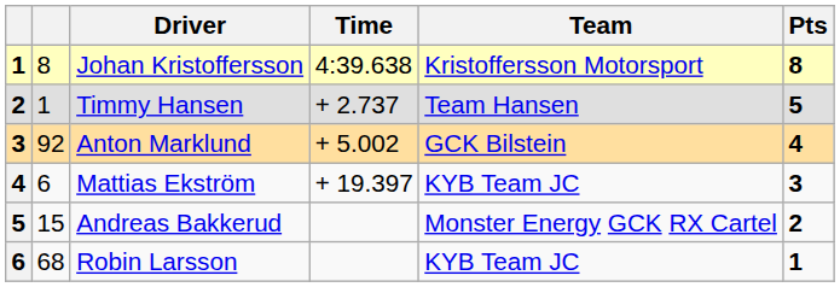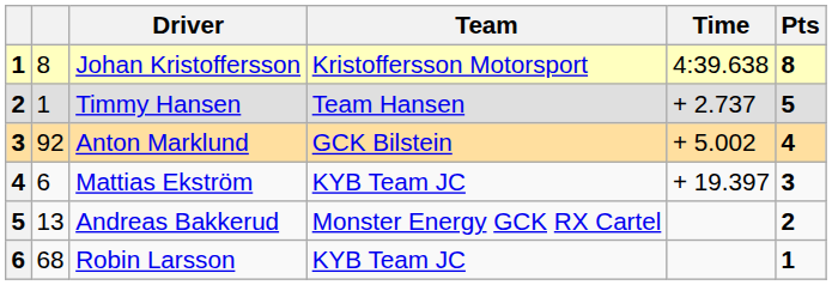columns swapped: Team <-> Time
Andreas Bakkerud | column 2: 15 -> 13
